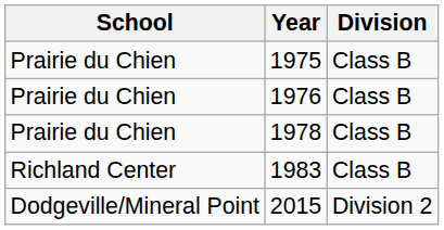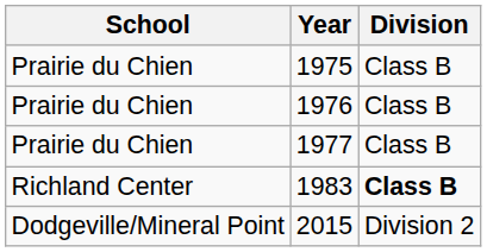+ row: Prairie du Chien | 1977 | Class B
- row: Prairie du Chien | 1978 | Class B
1983 | Division: normal -> bold
